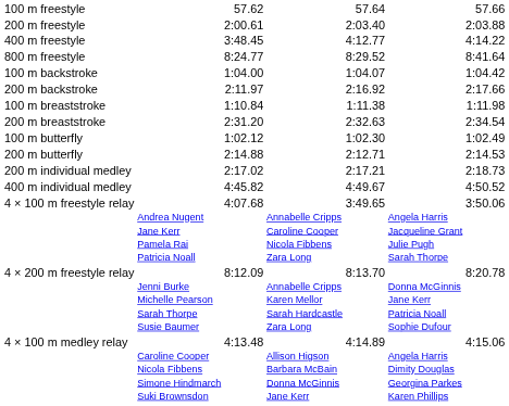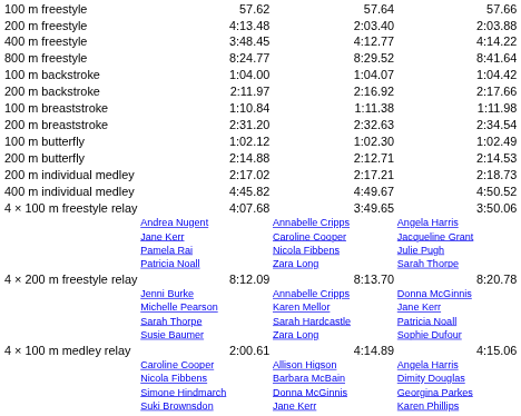200 m freestyle | column 3: 2:00.61 -> 4:13.48
4 × 100 m medley relay | column 3: 4:13.48 -> 2:00.61
